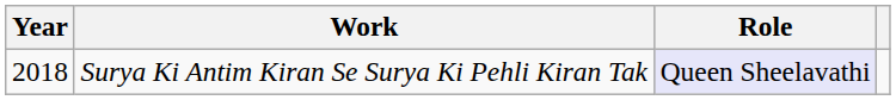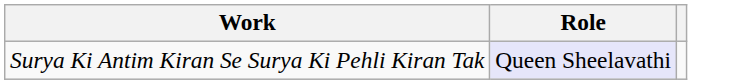- column: Year | 2018
